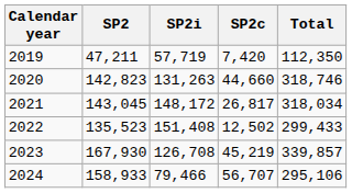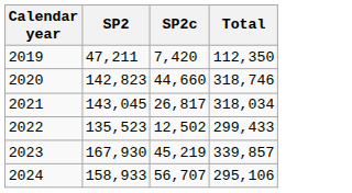- column: SP2i | 57,719 | 131,263 | 148,172 | 151,408 | 126,708 | 79,466
